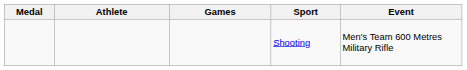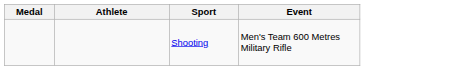- column: Games
